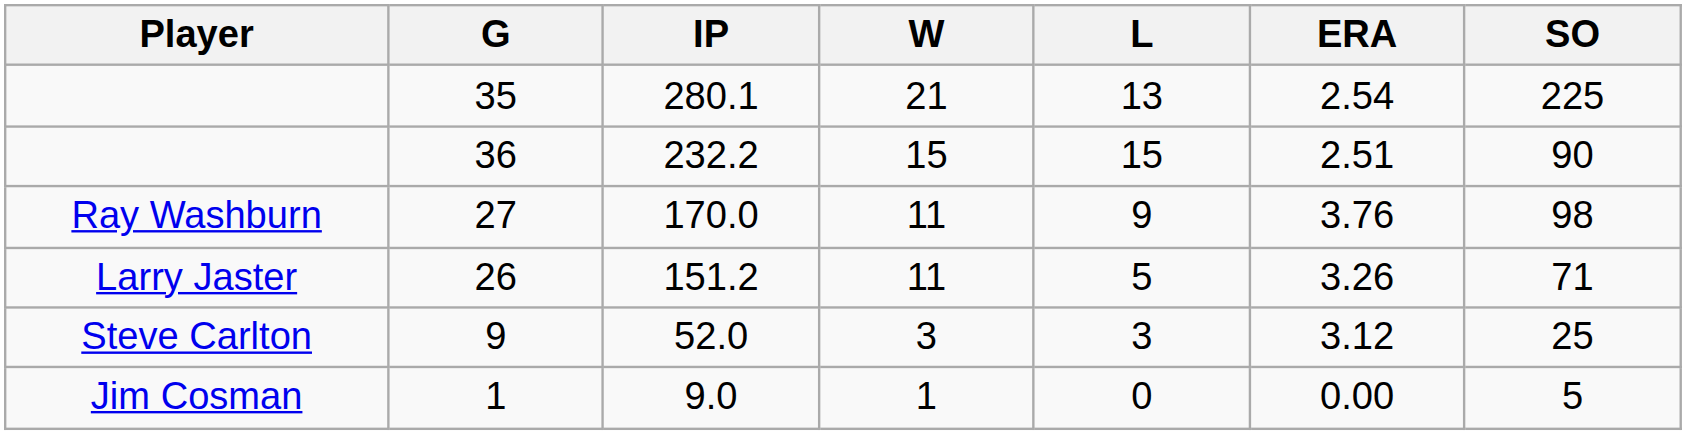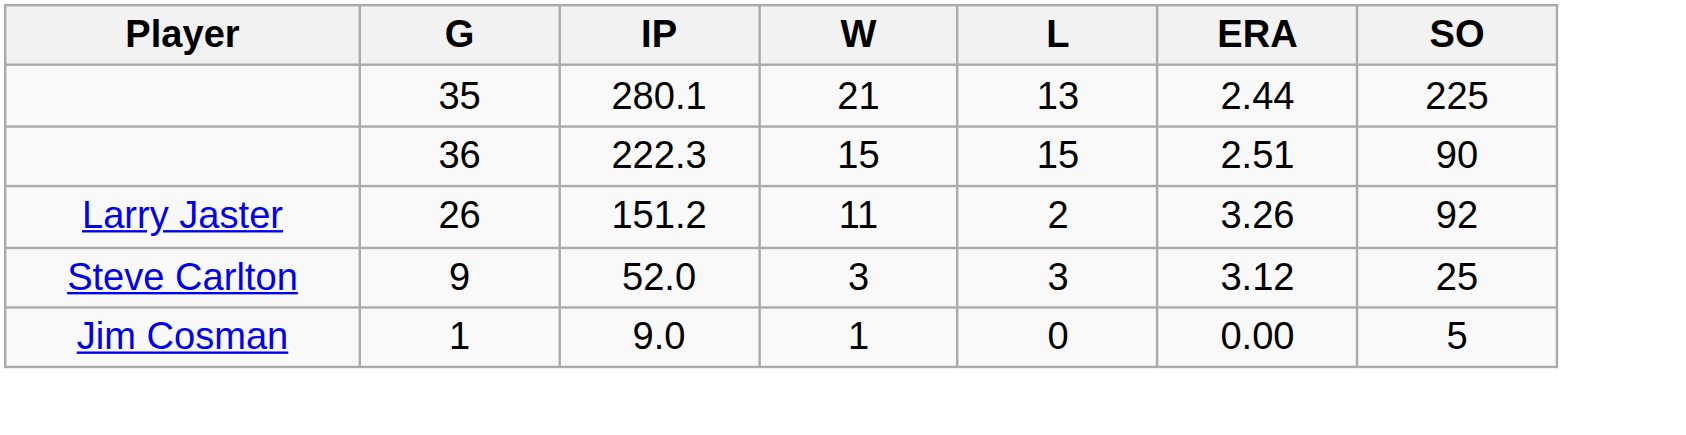35 | ERA: 2.54 -> 2.44
36 | IP: 232.2 -> 222.3
- row: Ray Washburn | 27 | 170.0 | 11 | 9 | 3.76 | 98
26 | L: 5 -> 2
26 | SO: 71 -> 92
